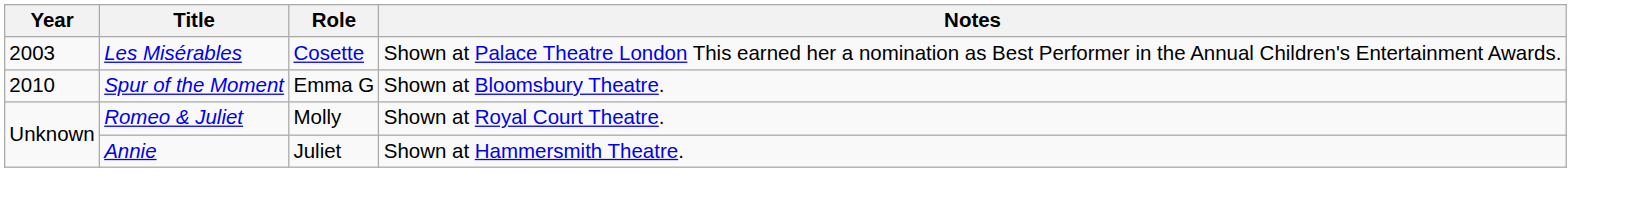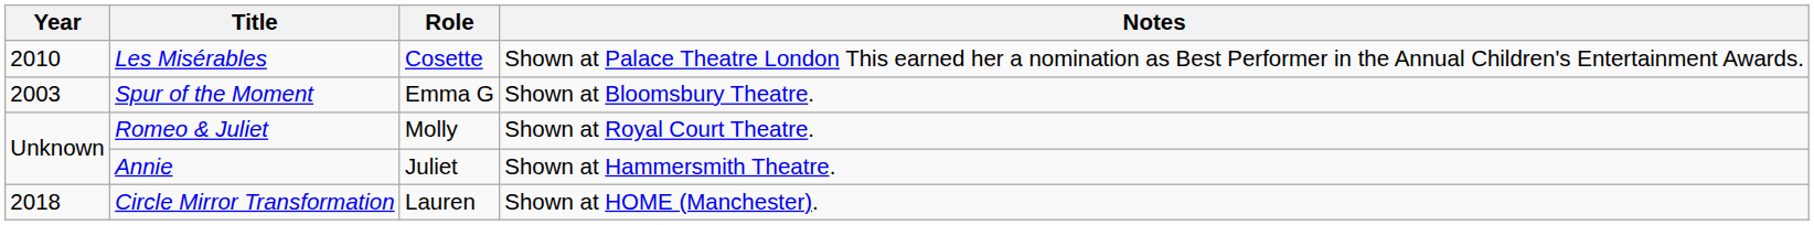Les Misérables | Year: 2003 -> 2010
Spur of the Moment | Year: 2010 -> 2003
+ row: 2018 | Circle Mirror Transformation | Lauren | Shown at HOME (Manchester).
